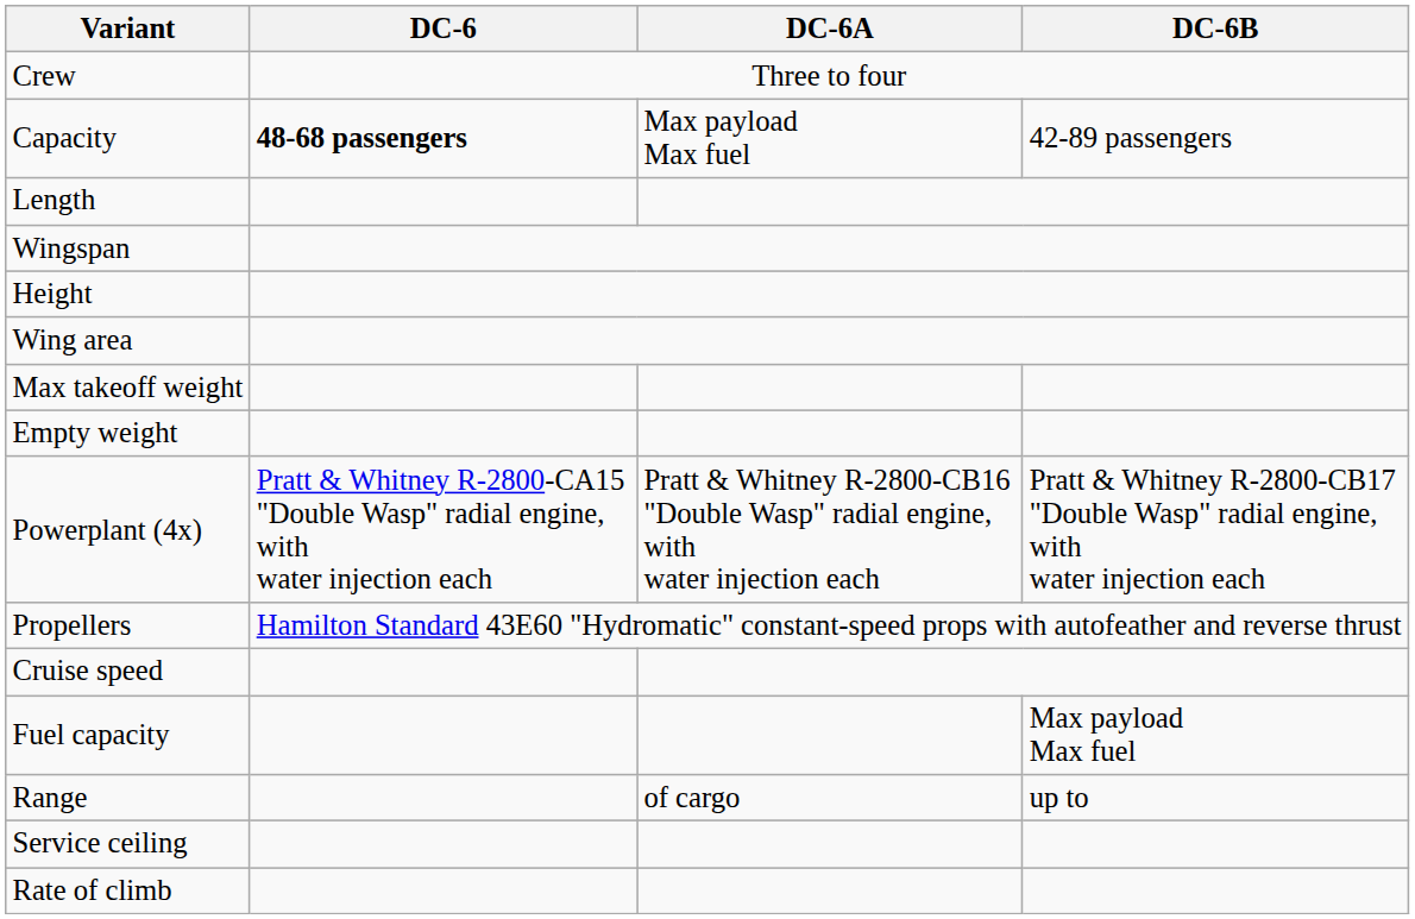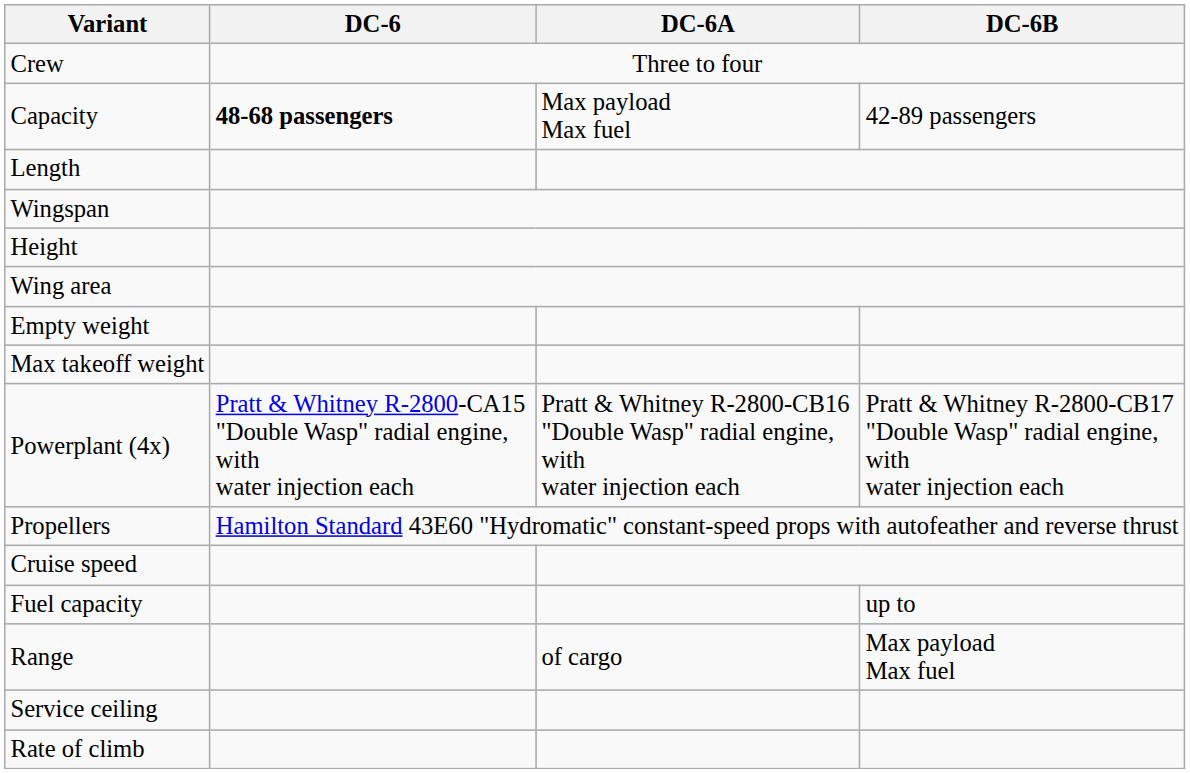rows swapped: Empty weight <-> Max takeoff weight
Fuel capacity | DC-6B: Max payload Max fuel -> up to
Range | DC-6B: up to -> Max payload Max fuel
